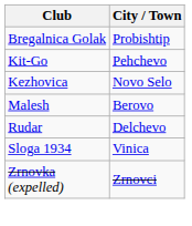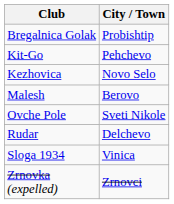+ row: Ovche Pole | Sveti Nikole
